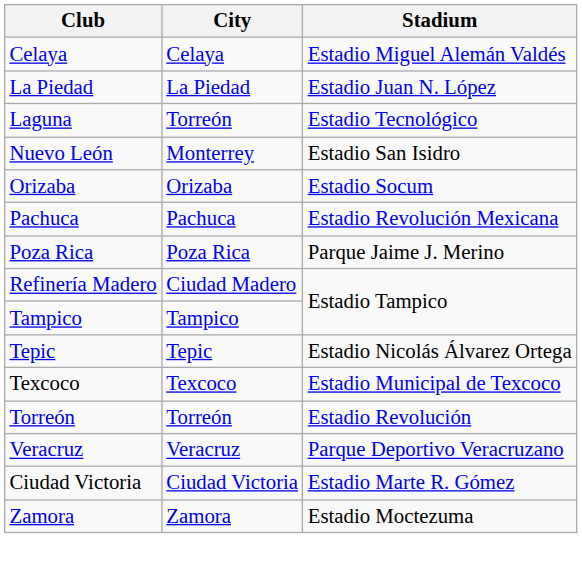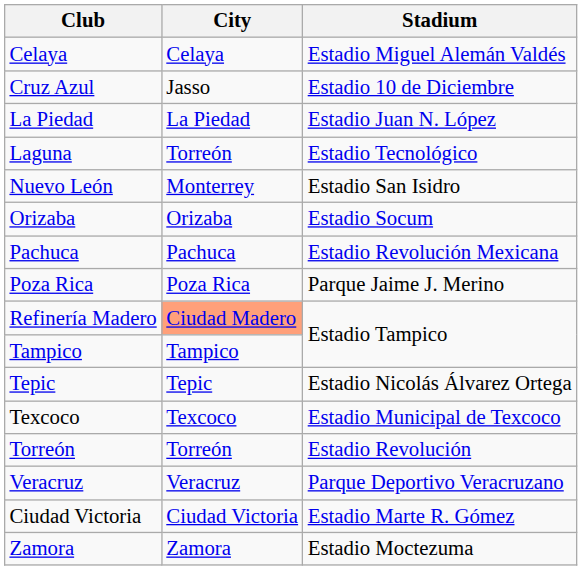+ row: Cruz Azul | Jasso | Estadio 10 de Diciembre
Refinería Madero | City: no background -> lightsalmon background
